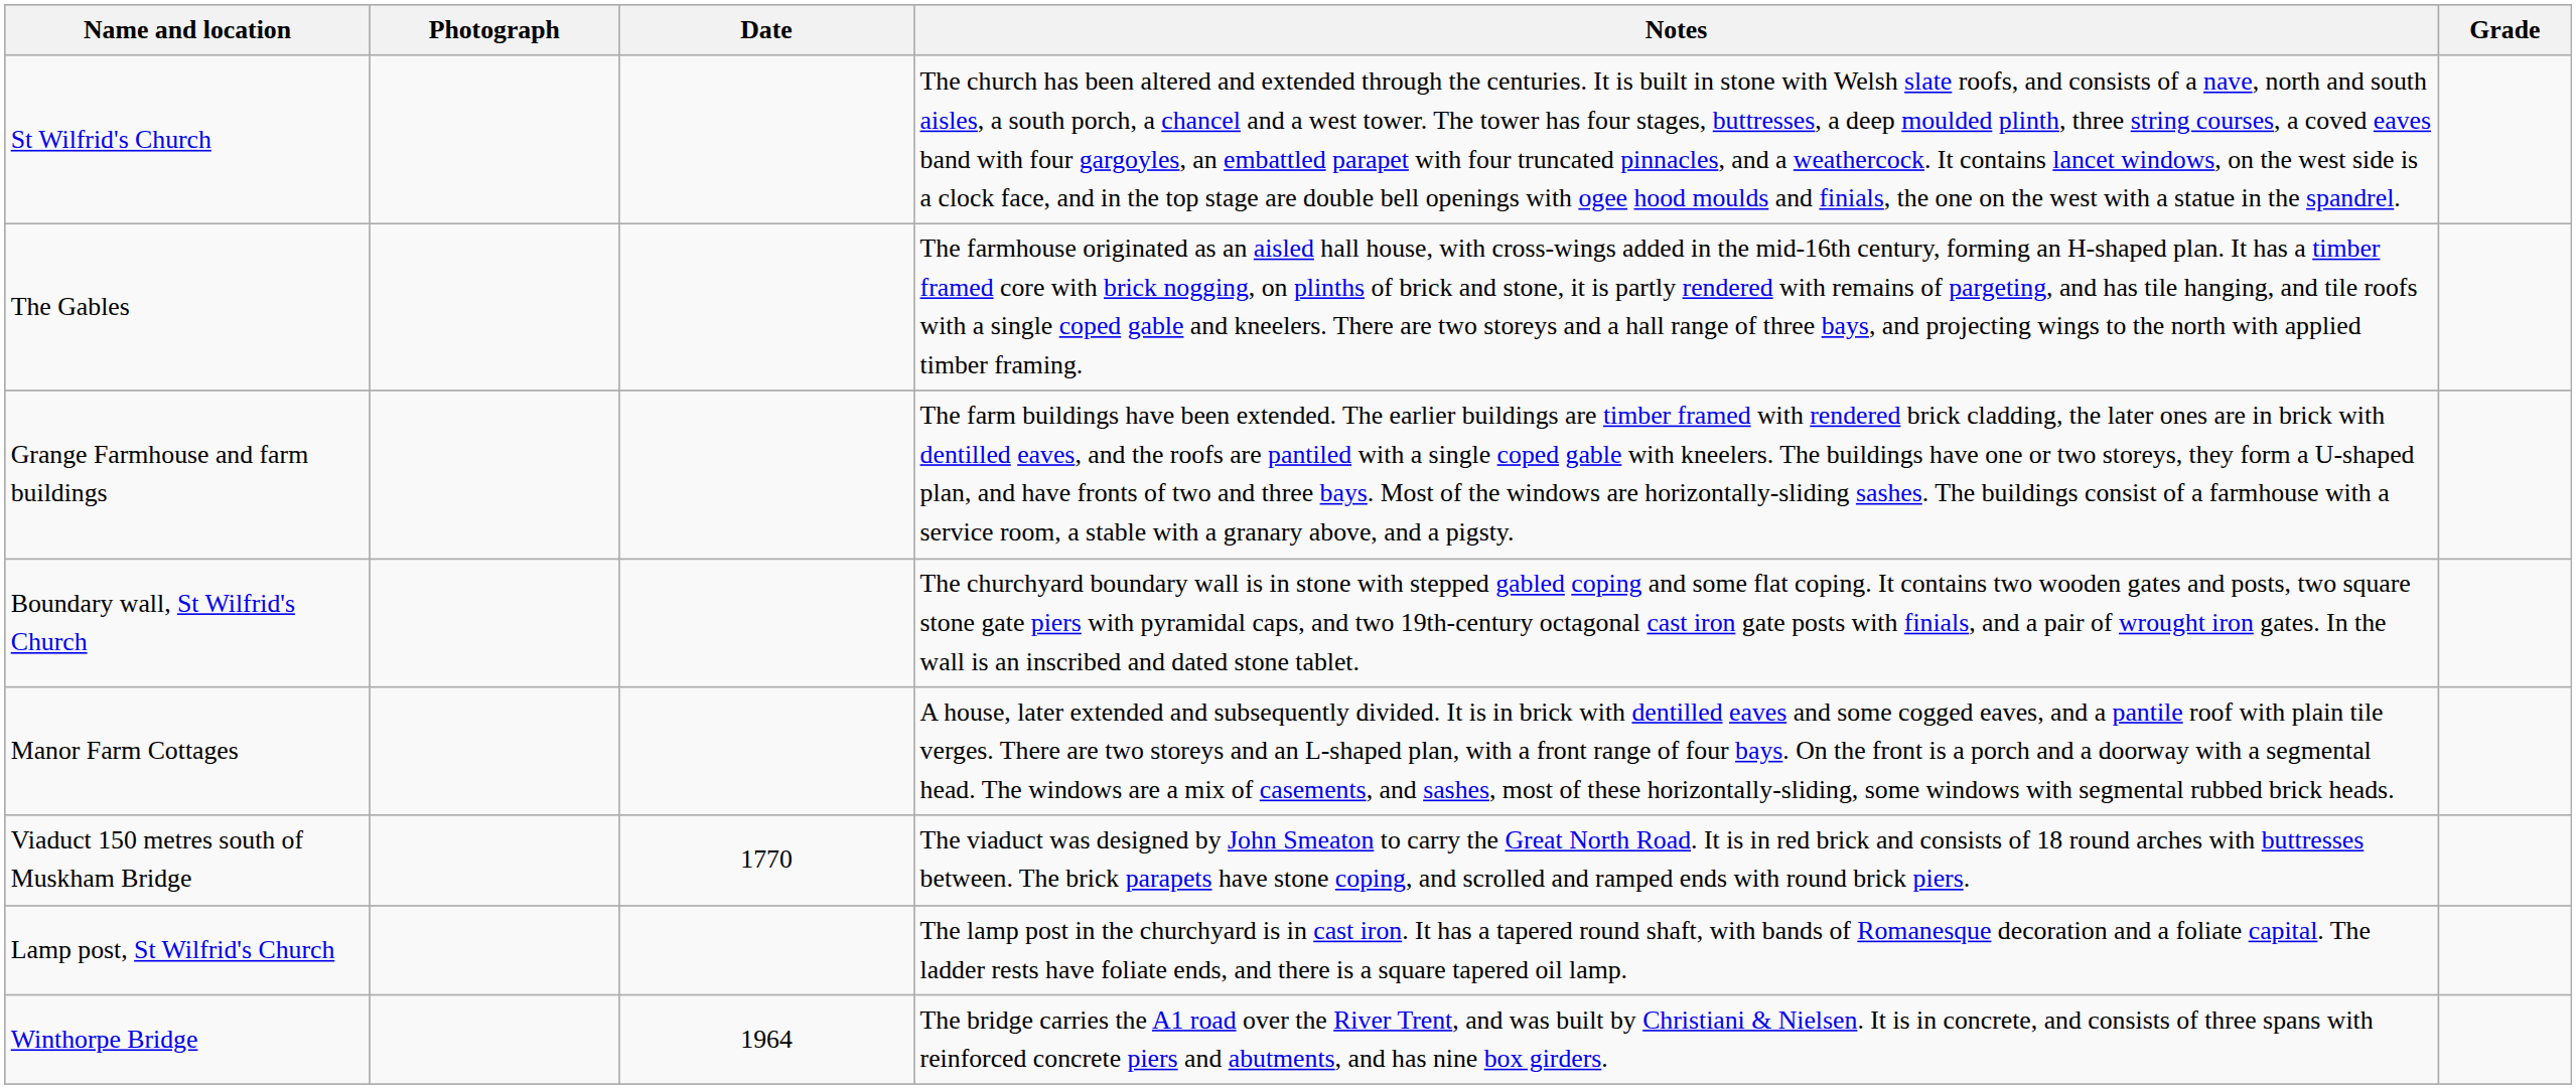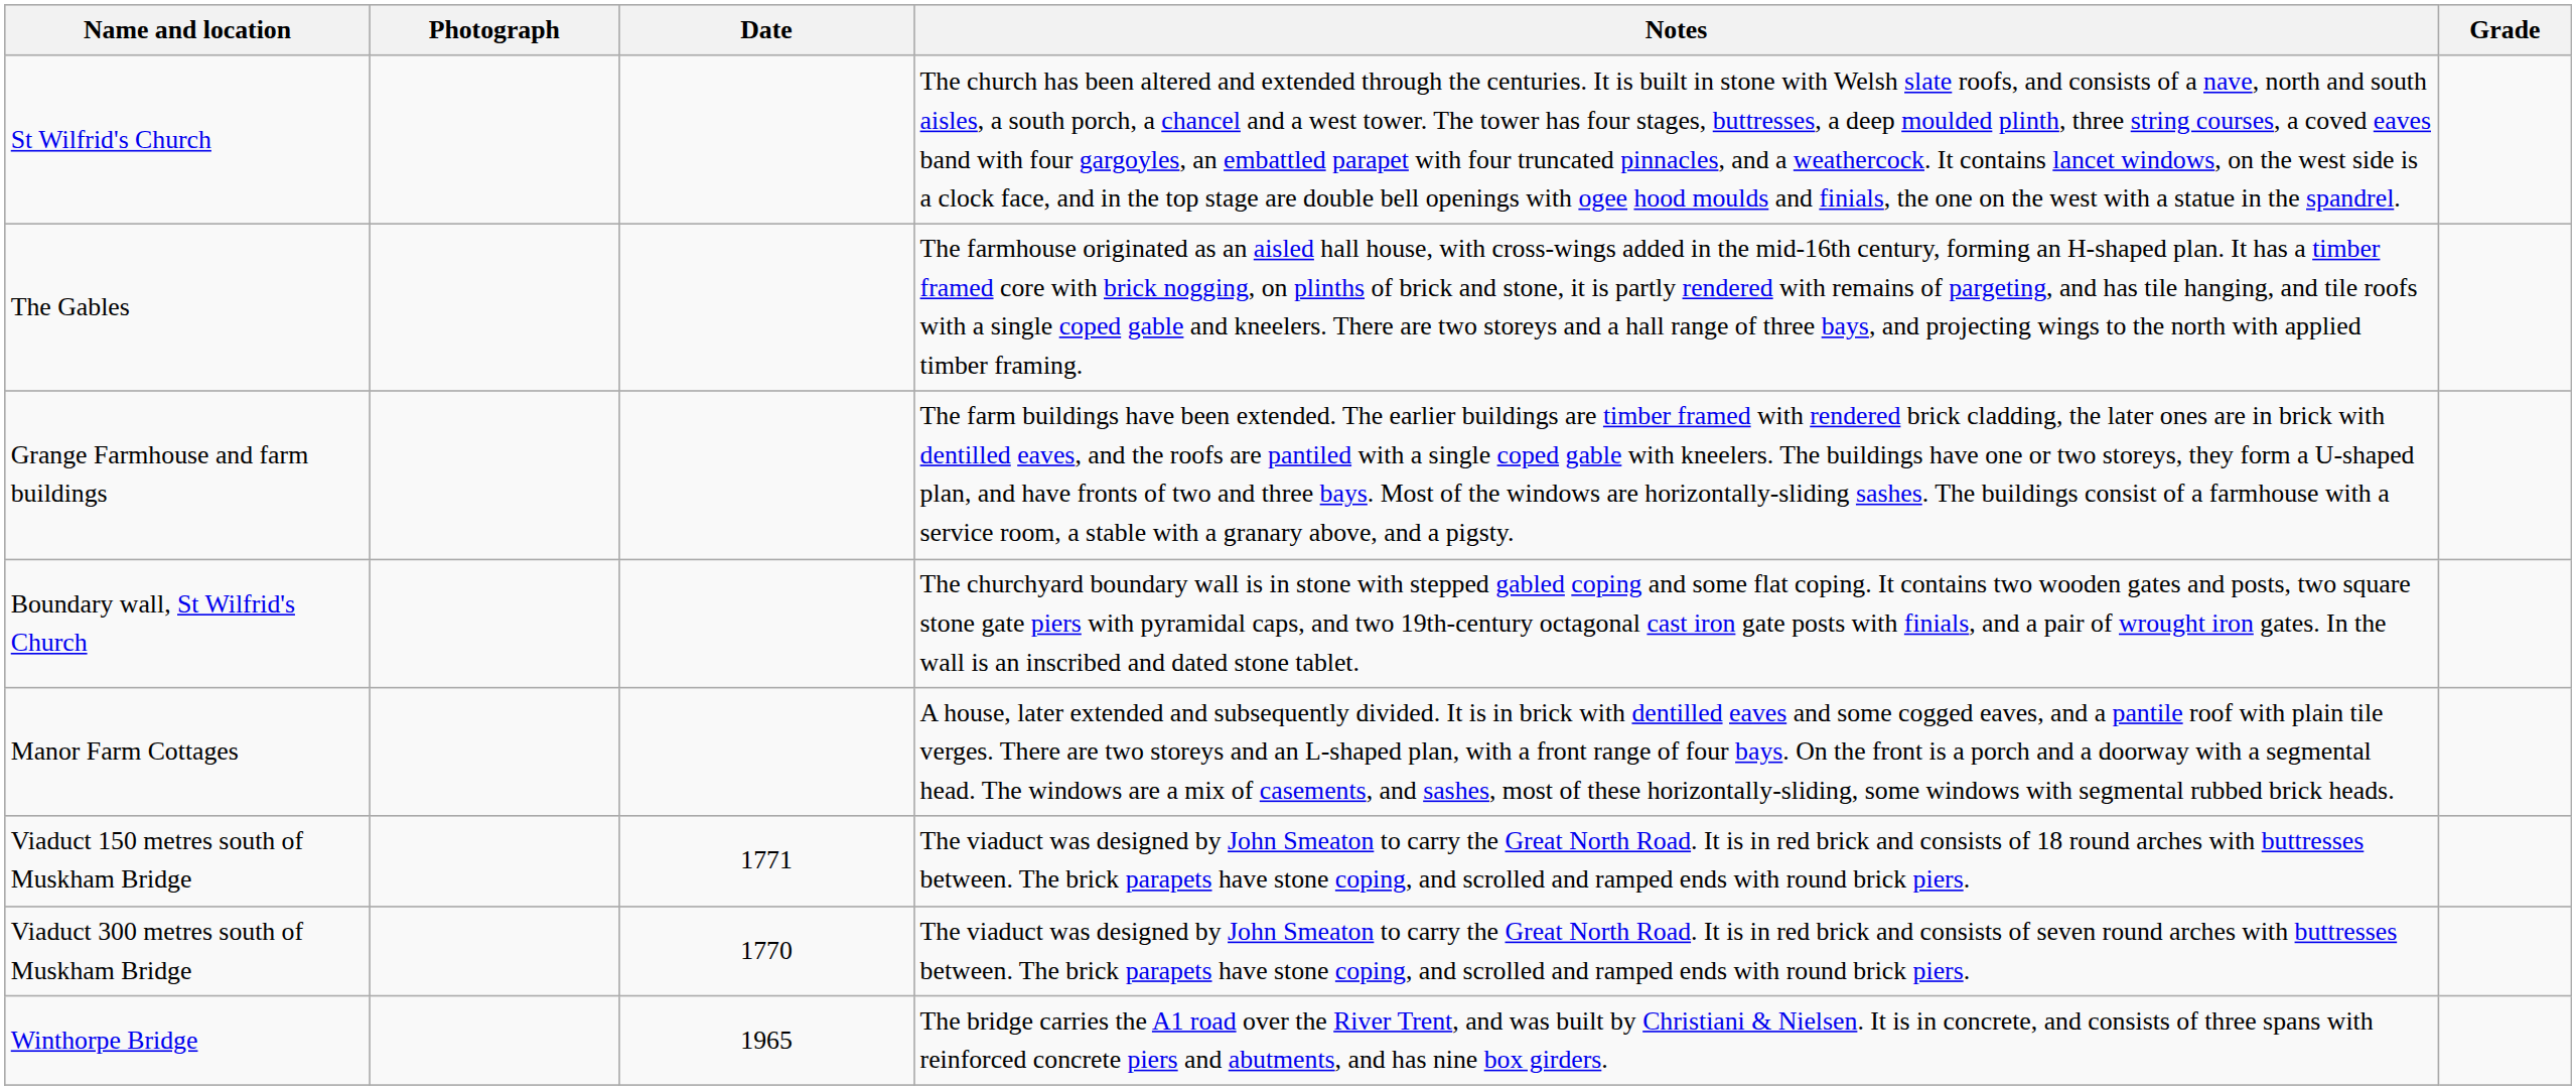Viaduct 150 metres south of Muskham Bridge | Date: 1770 -> 1771
+ row: Viaduct 300 metres south of Muskham Bridge | 1770 | The viaduct was designed by John Smeaton to carry the Great North Road. It is in red brick and consists of seven round arches with buttresses between. The brick parapets have stone coping, and scrolled and ramped ends with round brick piers.
- row: Lamp post, St Wilfrid's Church | The lamp post in the churchyard is in cast iron. It has a tapered round shaft, with bands of Romanesque decoration and a foliate capital. The ladder rests have foliate ends, and there is a square tapered oil lamp.
Winthorpe Bridge | Date: 1964 -> 1965
